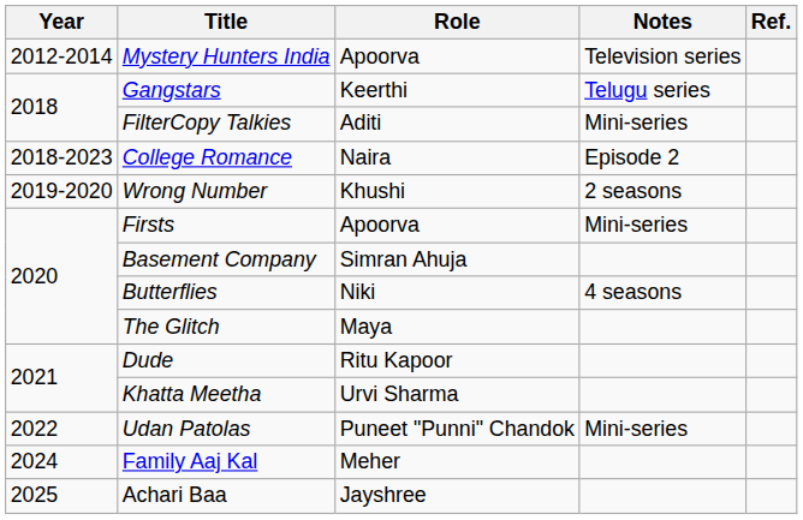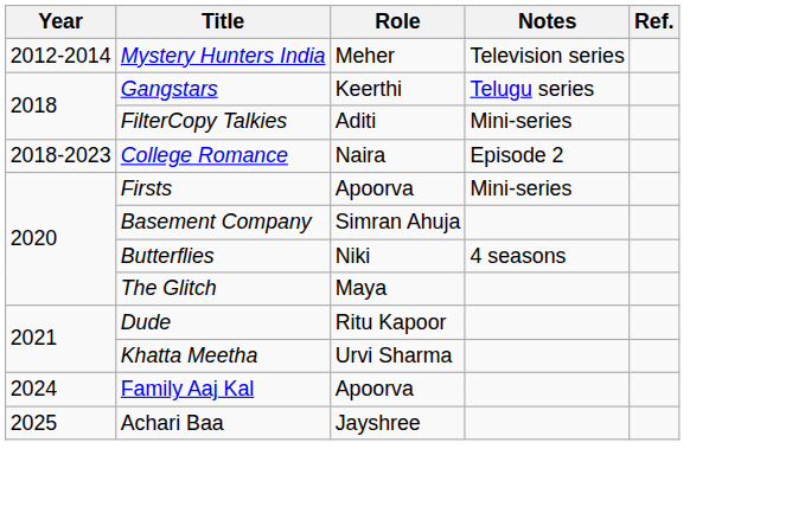Mystery Hunters India | Role: Apoorva -> Meher
- row: 2019-2020 | Wrong Number | Khushi | 2 seasons
- row: 2022 | Udan Patolas | Puneet "Punni" Chandok | Mini-series
Family Aaj Kal | Role: Meher -> Apoorva
